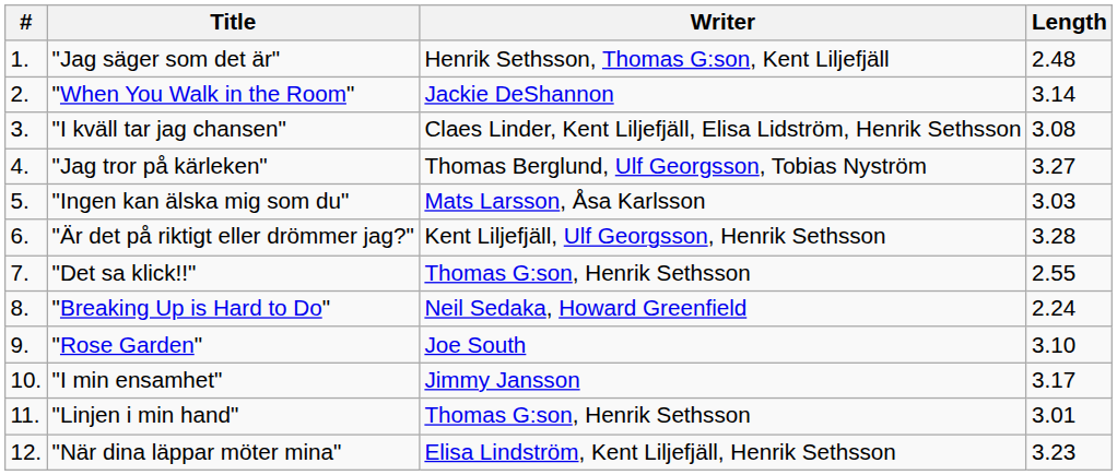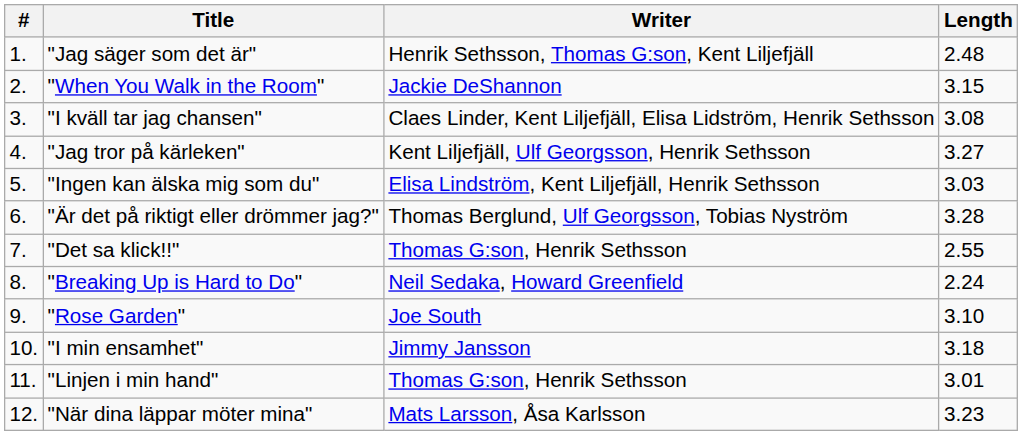"When You Walk in the Room" | Length: 3.14 -> 3.15
"Jag tror på kärleken" | Writer: Thomas Berglund, Ulf Georgsson, Tobias Nyström -> Kent Liljefjäll, Ulf Georgsson, Henrik Sethsson
"Ingen kan älska mig som du" | Writer: Mats Larsson, Åsa Karlsson -> Elisa Lindström, Kent Liljefjäll, Henrik Sethsson
"Är det på riktigt eller drömmer jag?" | Writer: Kent Liljefjäll, Ulf Georgsson, Henrik Sethsson -> Thomas Berglund, Ulf Georgsson, Tobias Nyström
"I min ensamhet" | Length: 3.17 -> 3.18
"När dina läppar möter mina" | Writer: Elisa Lindström, Kent Liljefjäll, Henrik Sethsson -> Mats Larsson, Åsa Karlsson
